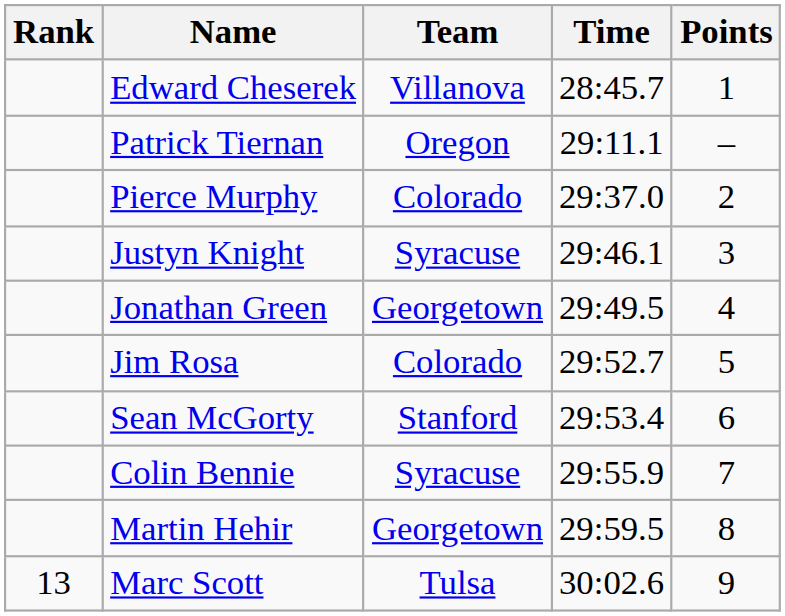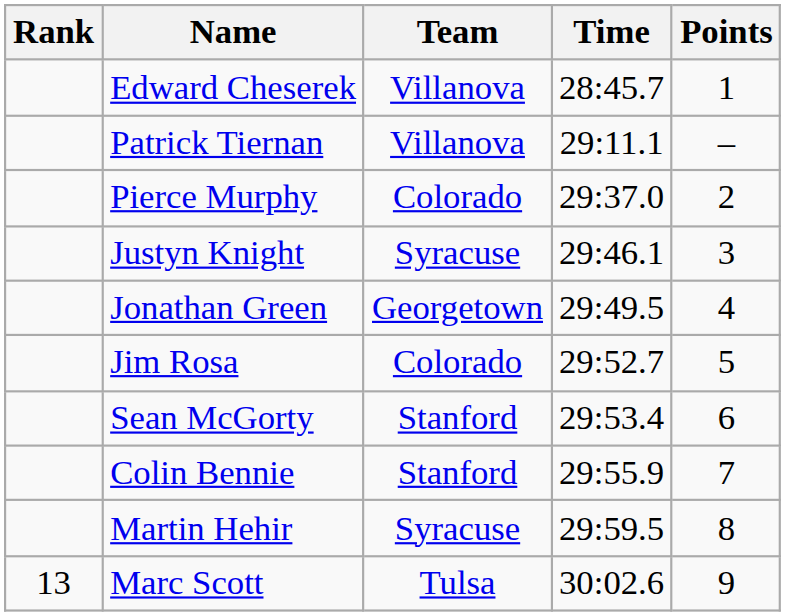Patrick Tiernan | Team: Oregon -> Villanova
Colin Bennie | Team: Syracuse -> Stanford
Martin Hehir | Team: Georgetown -> Syracuse
